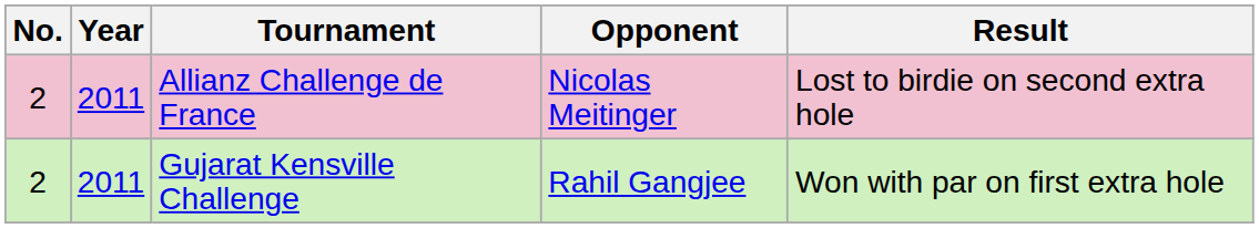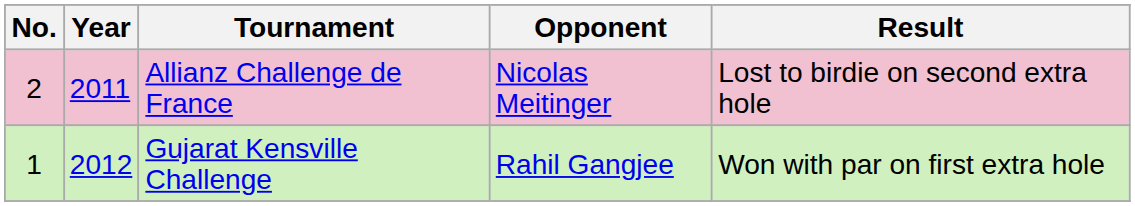Gujarat Kensville Challenge | No.: 2 -> 1
Gujarat Kensville Challenge | Year: 2011 -> 2012
